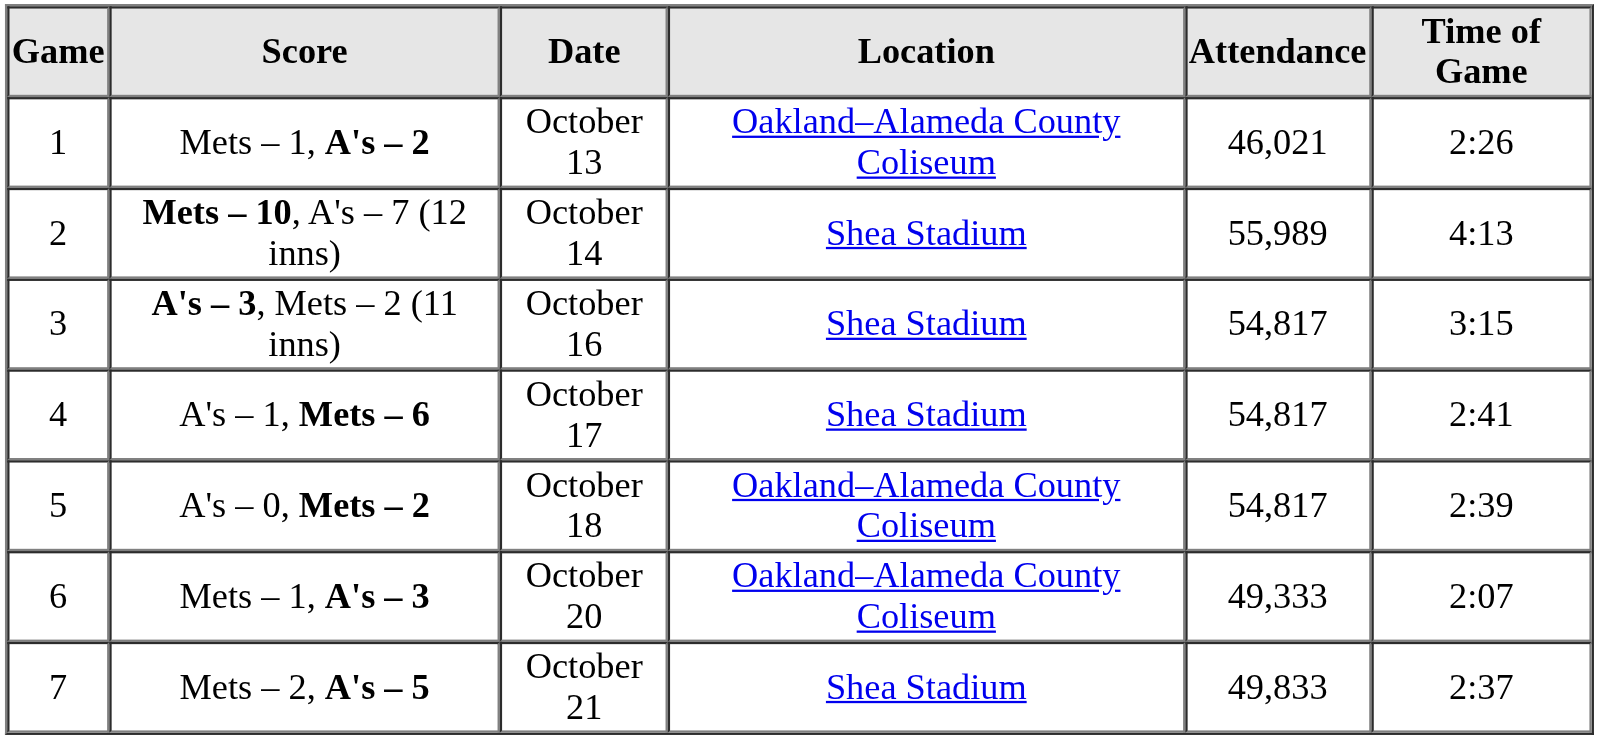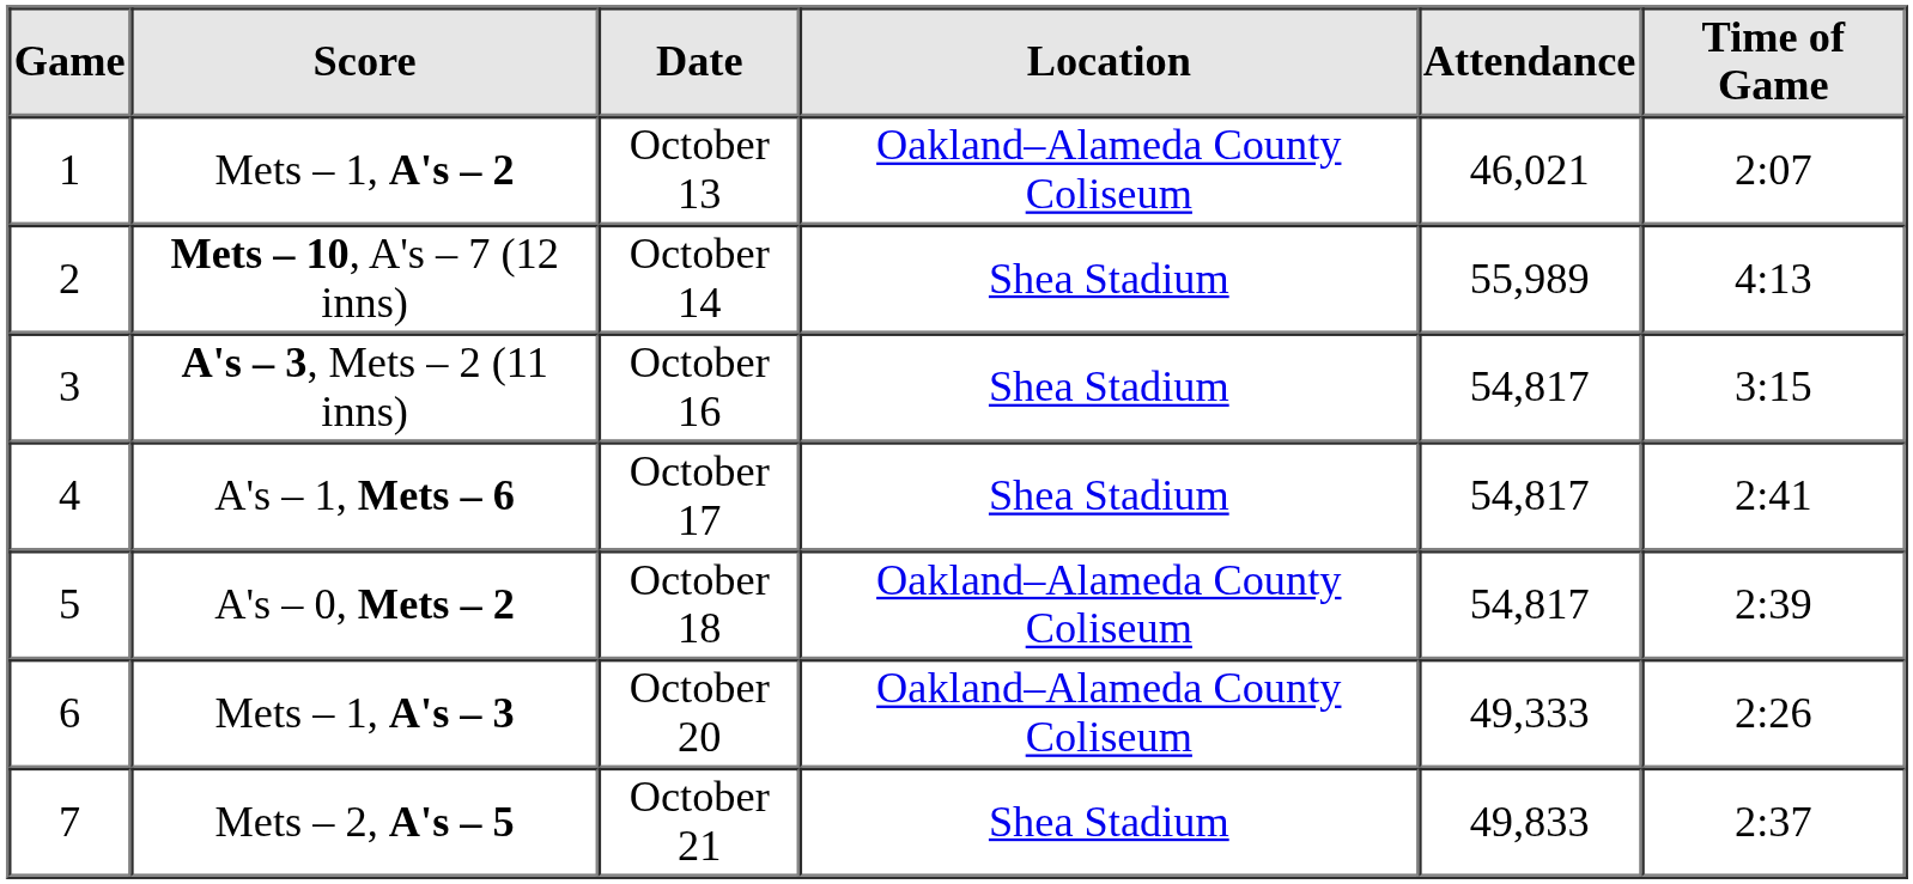Mets – 1, A's – 2 | Time of Game: 2:26 -> 2:07
Mets – 1, A's – 3 | Time of Game: 2:07 -> 2:26
